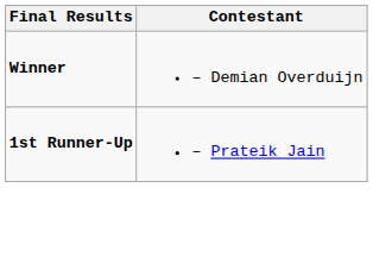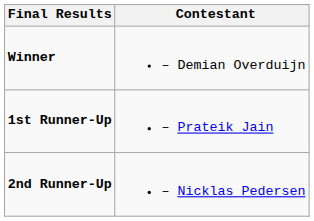+ row: 2nd Runner-Up | – Nicklas Pedersen
